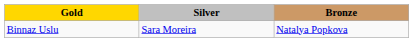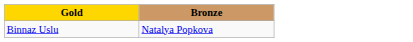- column: Silver | Sara Moreira
